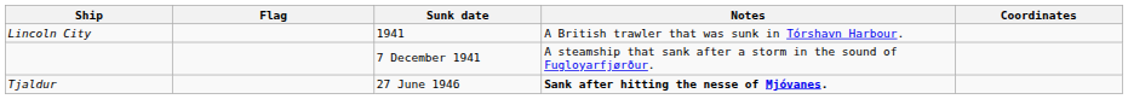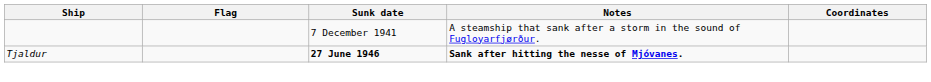- row: Lincoln City | 1941 | A British trawler that was sunk in Tórshavn Harbour.
Tjaldur | Sunk date: normal -> bold
